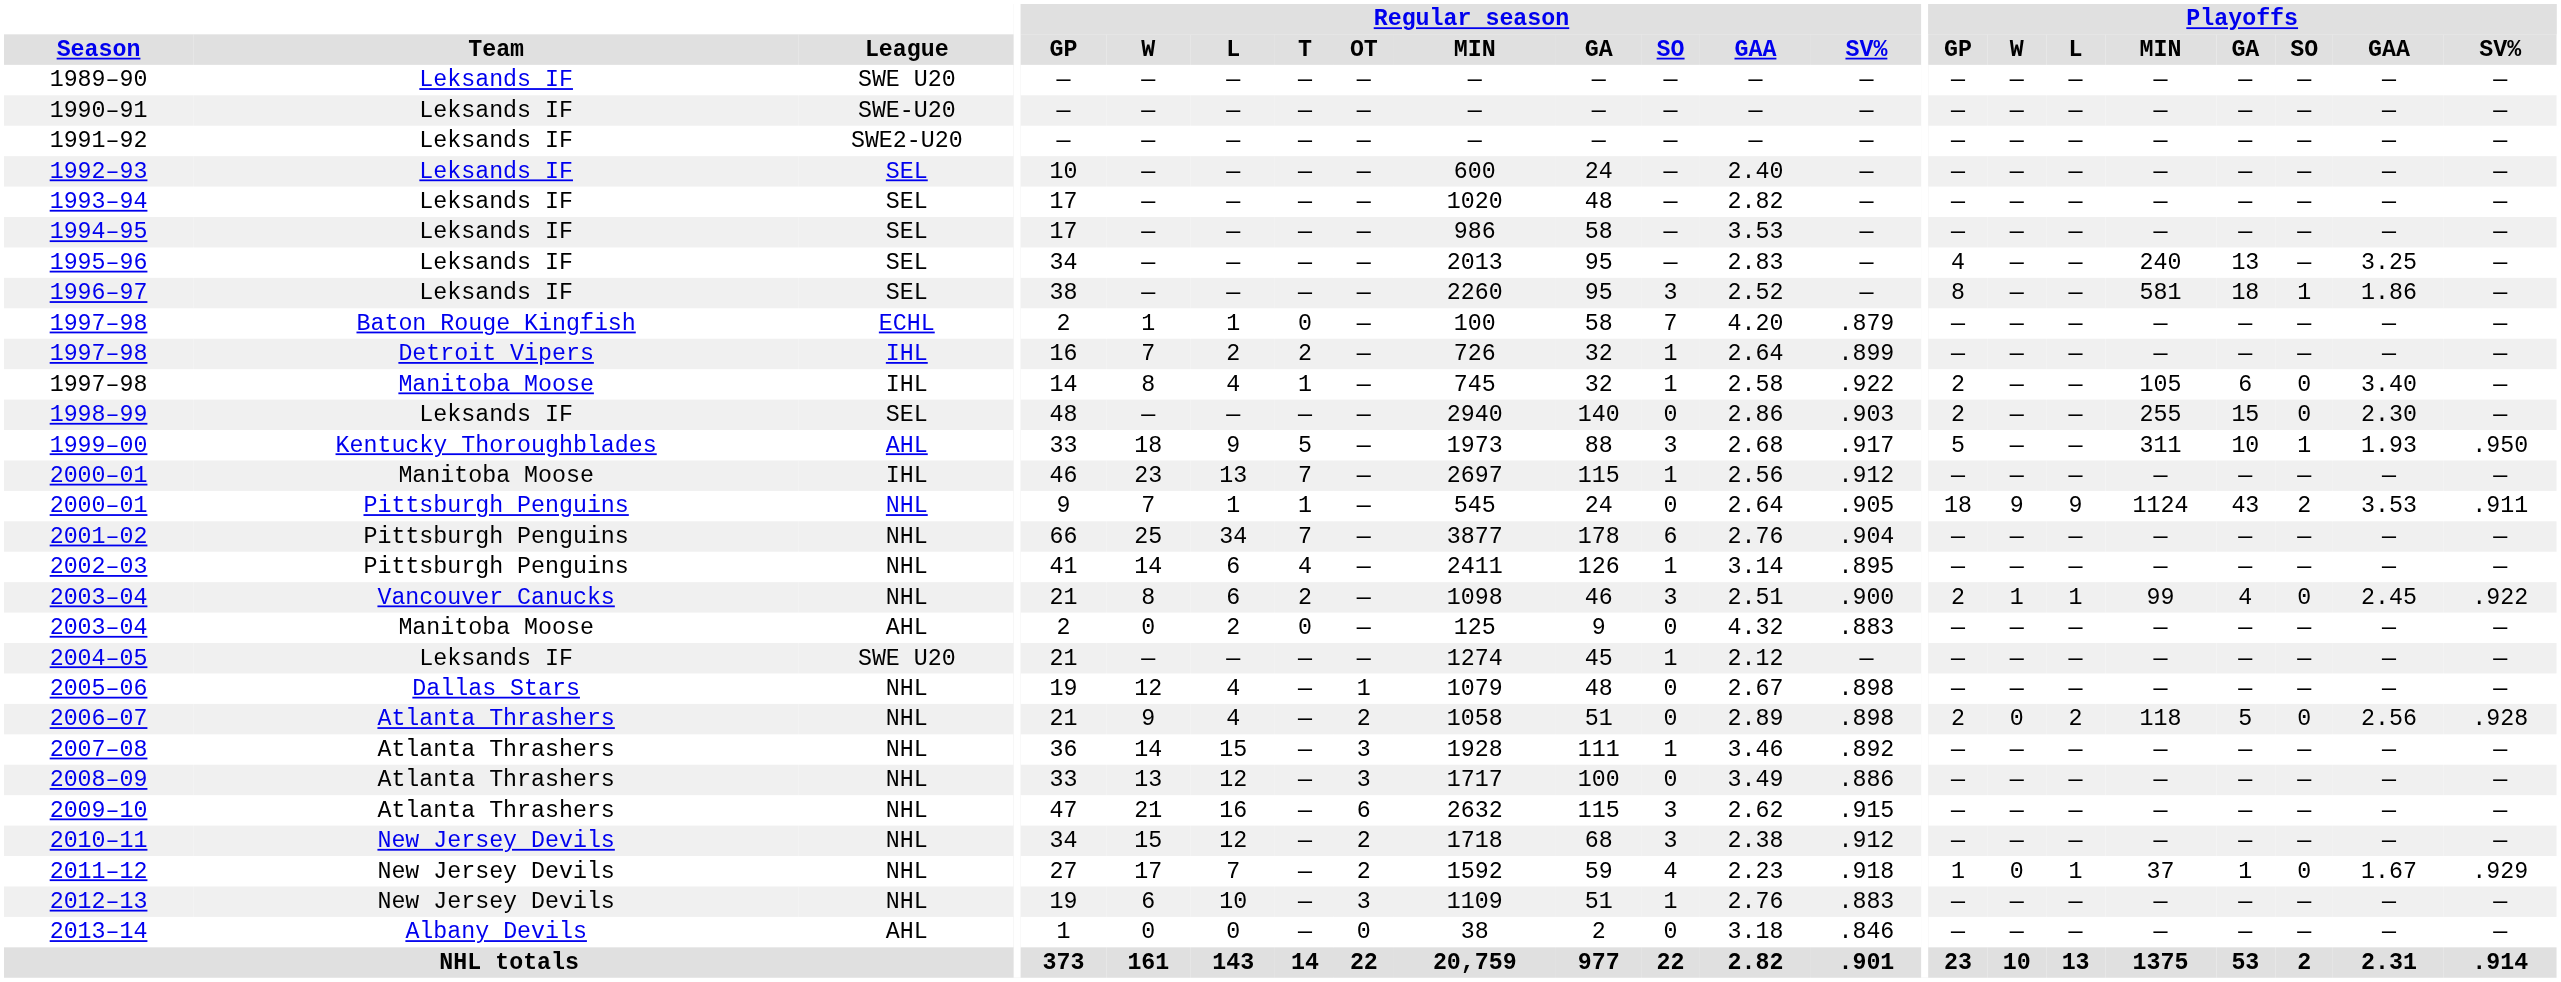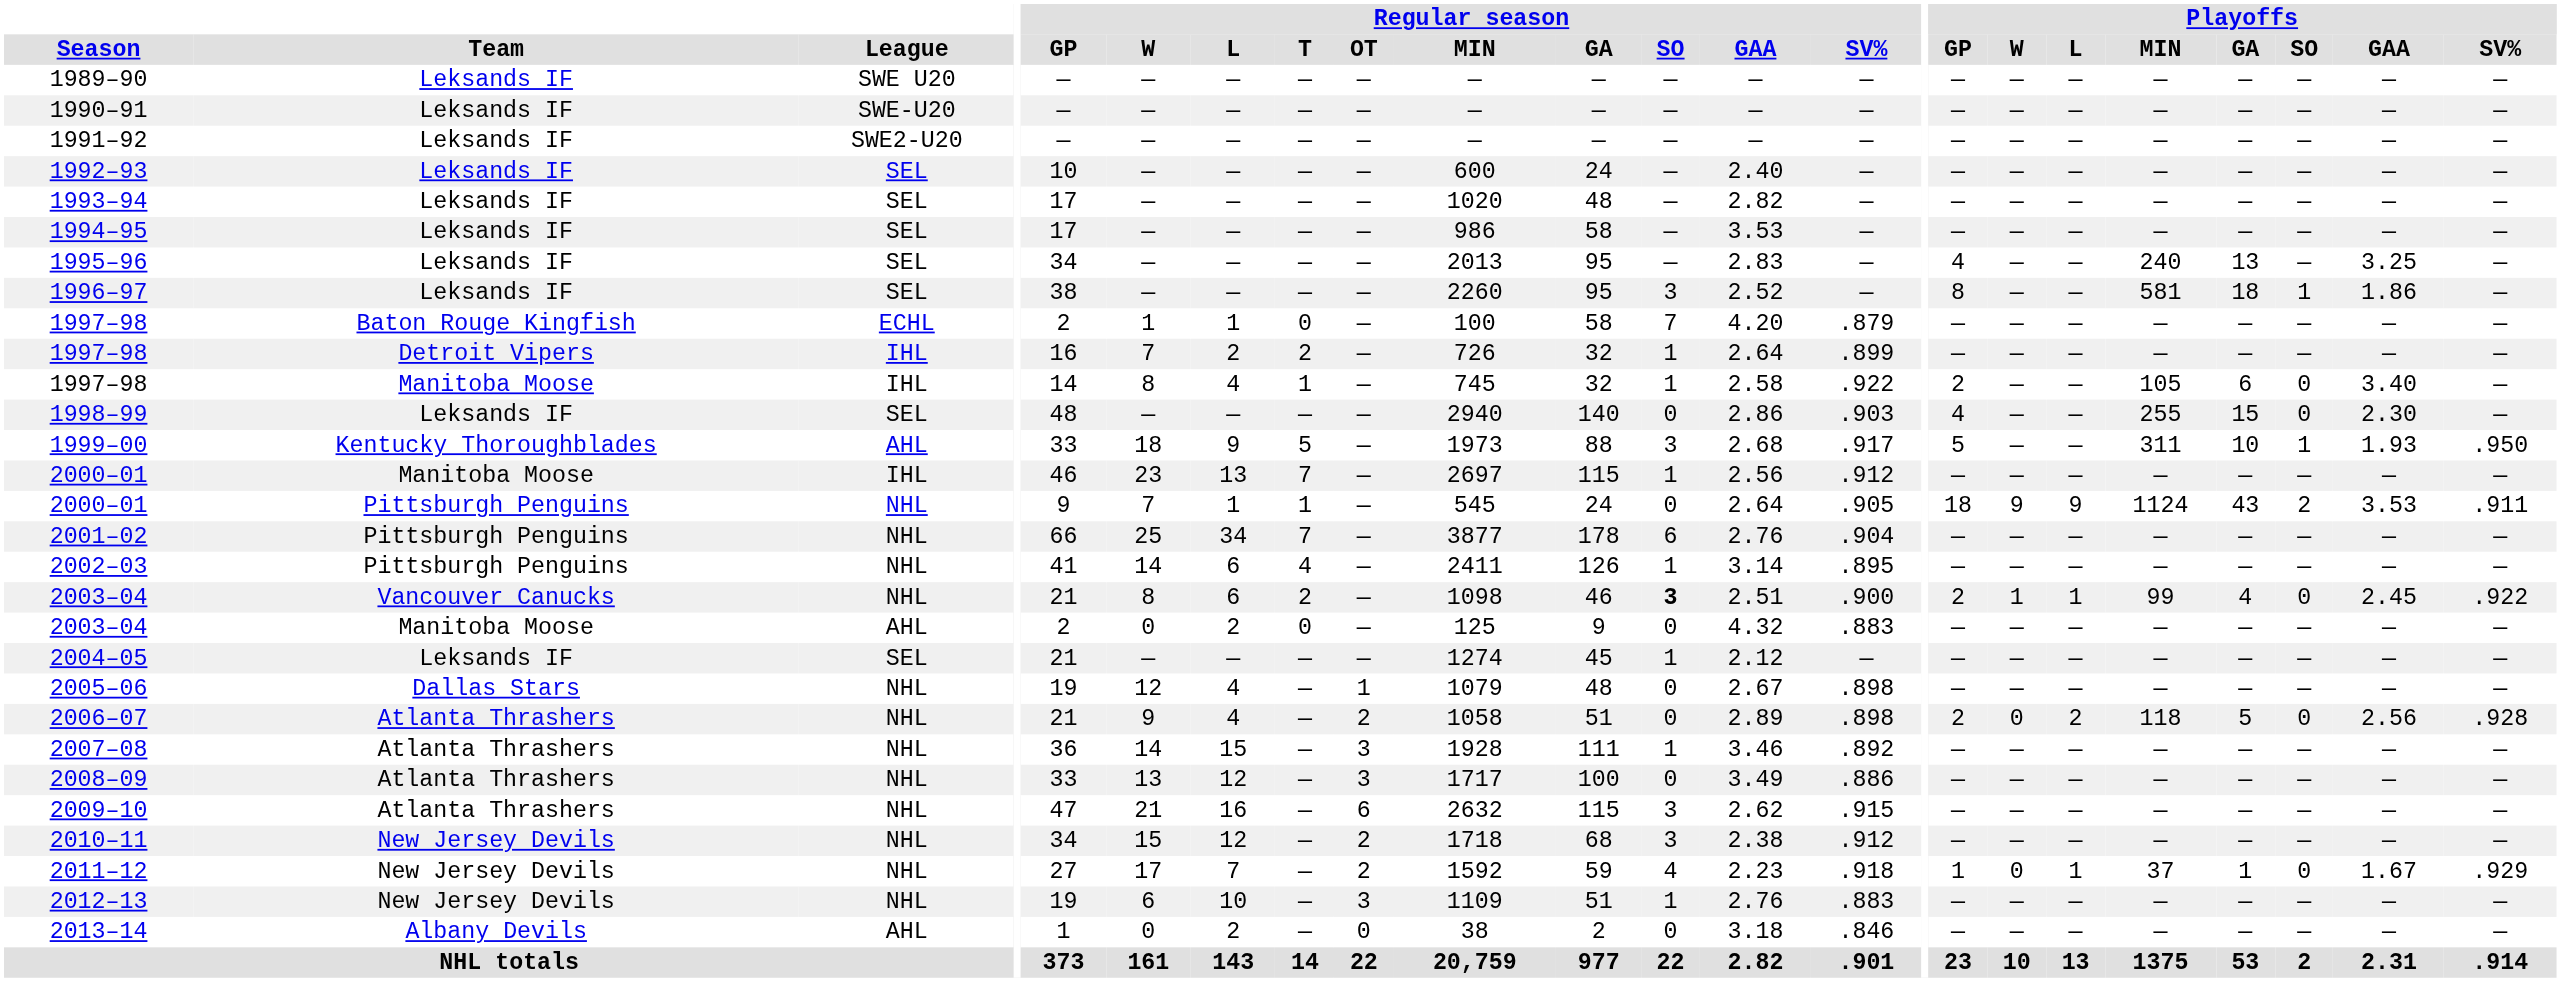1998–99 | Playoffs / GP: 2 -> 4
2003–04 / Vancouver Canucks | Regular season / SO: normal -> bold
2004–05 | League: SWE U20 -> SEL
2013–14 | Regular season / L: 0 -> 2
